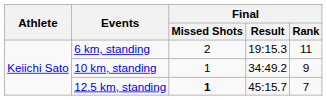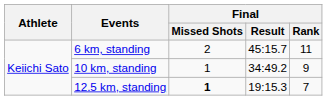6 km, standing | Final / Result: 19:15.3 -> 45:15.7
12.5 km, standing | Final / Result: 45:15.7 -> 19:15.3
